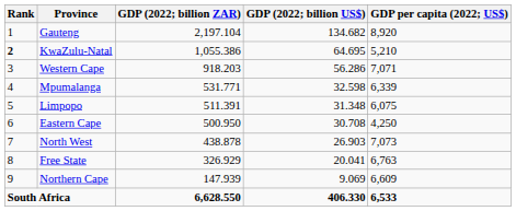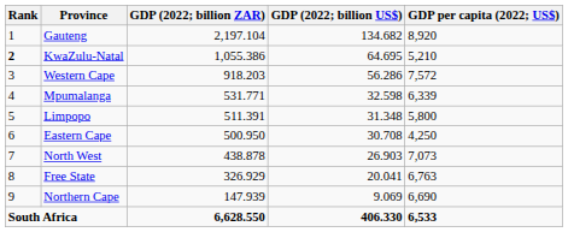Western Cape | GDP per capita (2022; US$): 7,071 -> 7,572
Limpopo | GDP per capita (2022; US$): 6,075 -> 5,800
Northern Cape | GDP per capita (2022; US$): 6,609 -> 6,690
